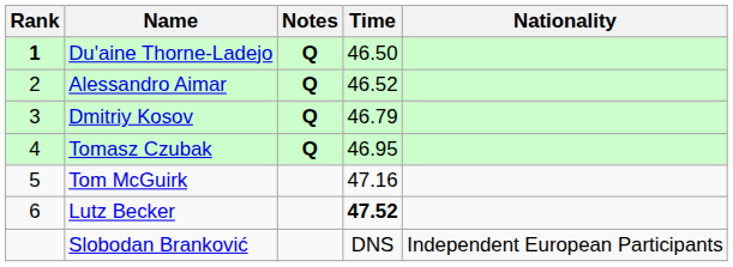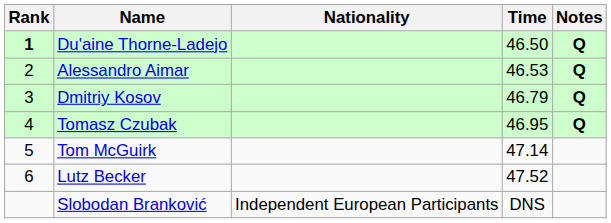columns swapped: Nationality <-> Notes
Alessandro Aimar | Time: 46.52 -> 46.53
Tom McGuirk | Time: 47.16 -> 47.14
Lutz Becker | Time: bold -> normal
